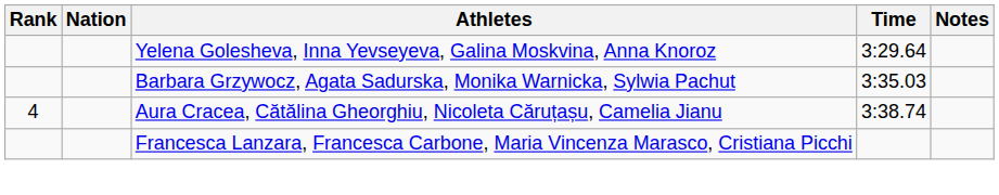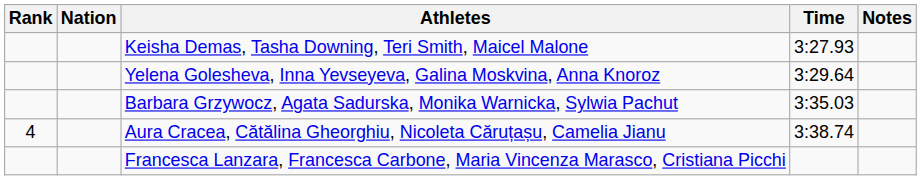+ row: Keisha Demas, Tasha Downing, Teri Smith, Maicel Malone | 3:27.93
